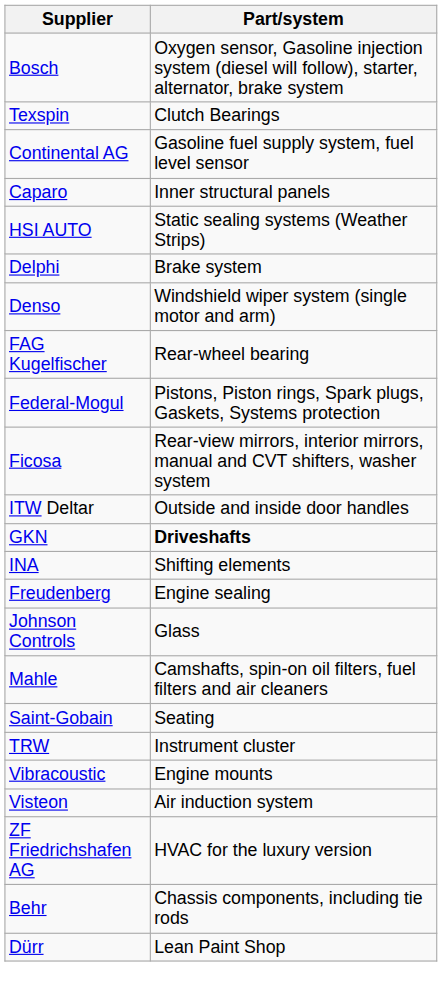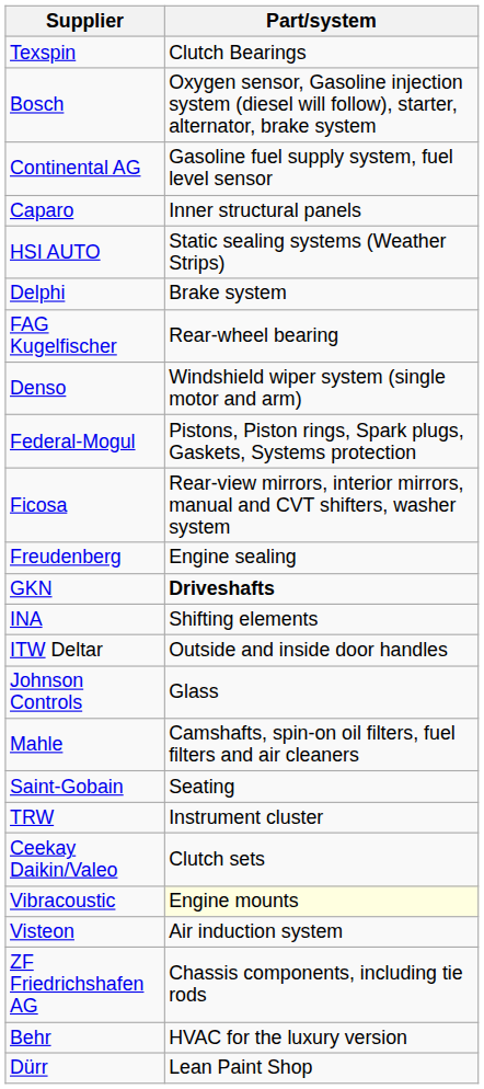rows swapped: Texspin <-> Bosch
rows swapped: Denso <-> FAG Kugelfischer
rows swapped: Freudenberg <-> ITW Deltar
+ row: Ceekay Daikin/Valeo | Clutch sets
Vibracoustic | Part/system: no background -> lightyellow background
ZF Friedrichshafen AG | Part/system: HVAC for the luxury version -> Chassis components, including tie rods
Behr | Part/system: Chassis components, including tie rods -> HVAC for the luxury version
